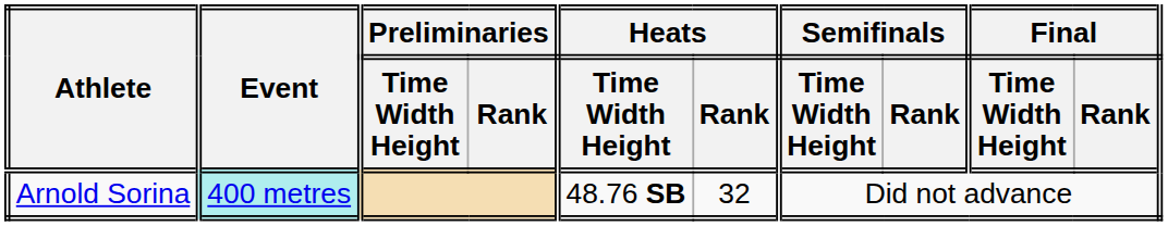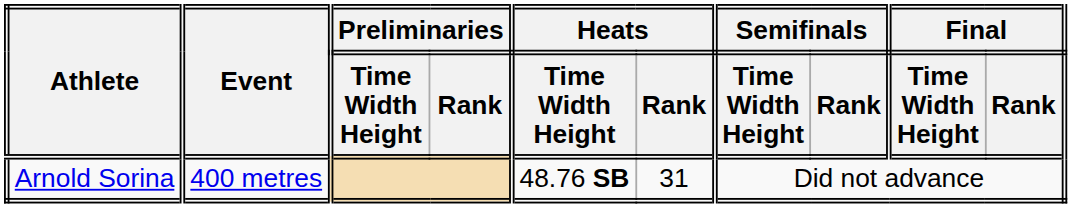Arnold Sorina | Event: paleturquoise background -> no background
Arnold Sorina | Heats / Rank: 32 -> 31
